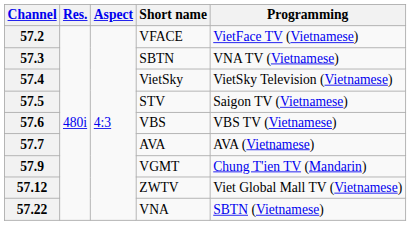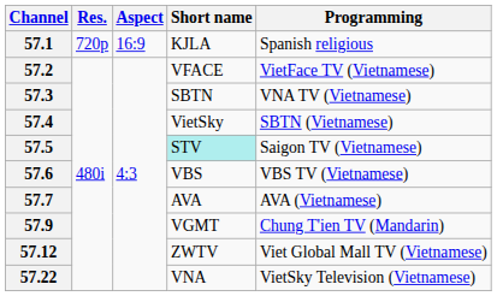+ row: 57.1 | 720p | 16:9 | KJLA | Spanish religious
57.4 | Programming: VietSky Television (Vietnamese) -> SBTN (Vietnamese)
57.5 | Short name: no background -> paleturquoise background
57.22 | Programming: SBTN (Vietnamese) -> VietSky Television (Vietnamese)
